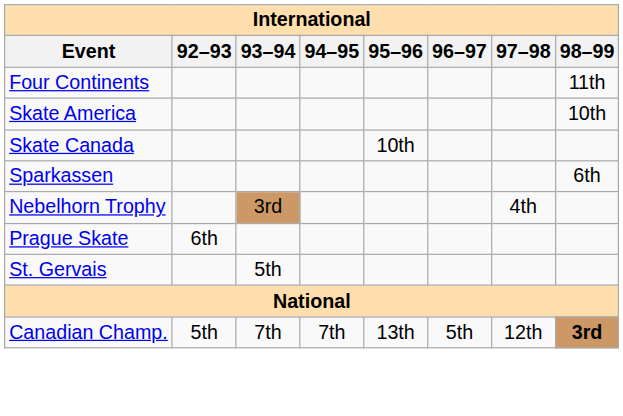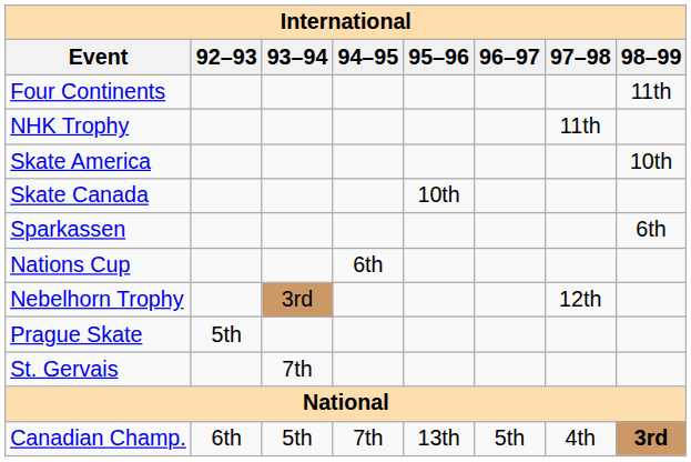+ row: NHK Trophy | 11th
+ row: Nations Cup | 6th
Nebelhorn Trophy | 97–98: 4th -> 12th
Prague Skate | 92–93: 6th -> 5th
St. Gervais | 93–94: 5th -> 7th
Canadian Champ. | 92–93: 5th -> 6th
Canadian Champ. | 93–94: 7th -> 5th
Canadian Champ. | 97–98: 12th -> 4th
